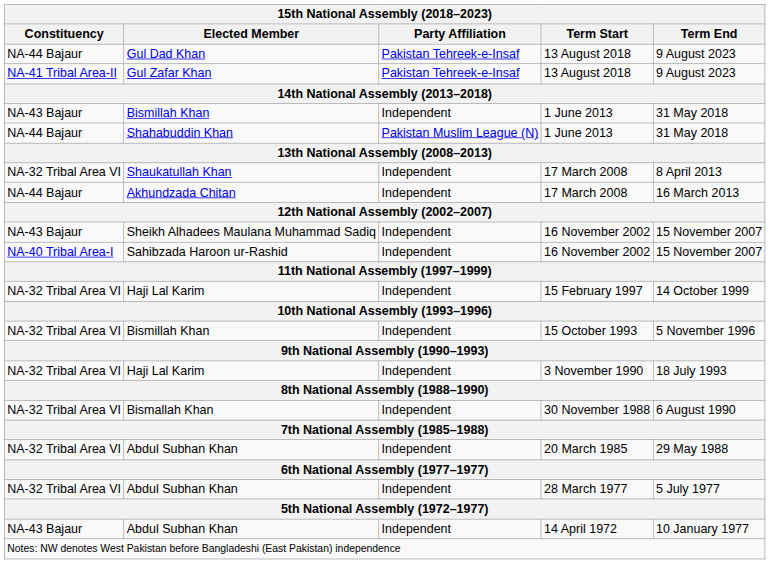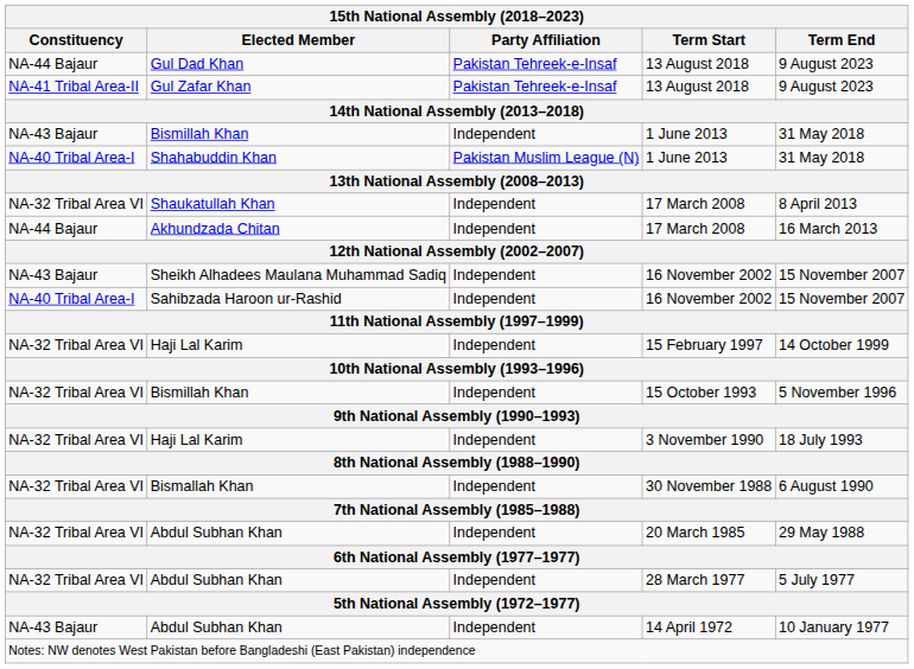Shahabuddin Khan | Constituency: NA-44 Bajaur -> NA-40 Tribal Area-I
